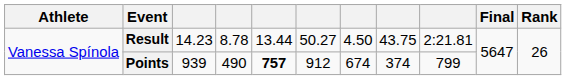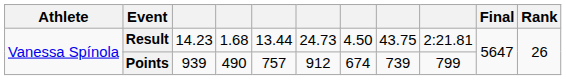Result | column 4: 8.78 -> 1.68
Result | column 6: 50.27 -> 24.73
Points | column 5: bold -> normal
Points | column 8: 374 -> 739
